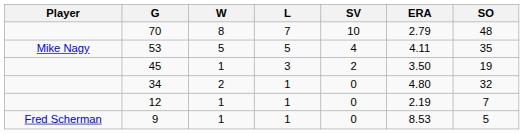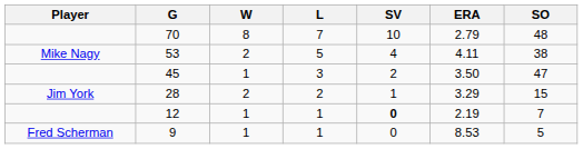53 | W: 5 -> 2
53 | SO: 35 -> 38
45 | SO: 19 -> 47
- row: 34 | 2 | 1 | 0 | 4.80 | 32
+ row: Jim York | 28 | 2 | 2 | 1 | 3.29 | 15
12 | SV: normal -> bold
